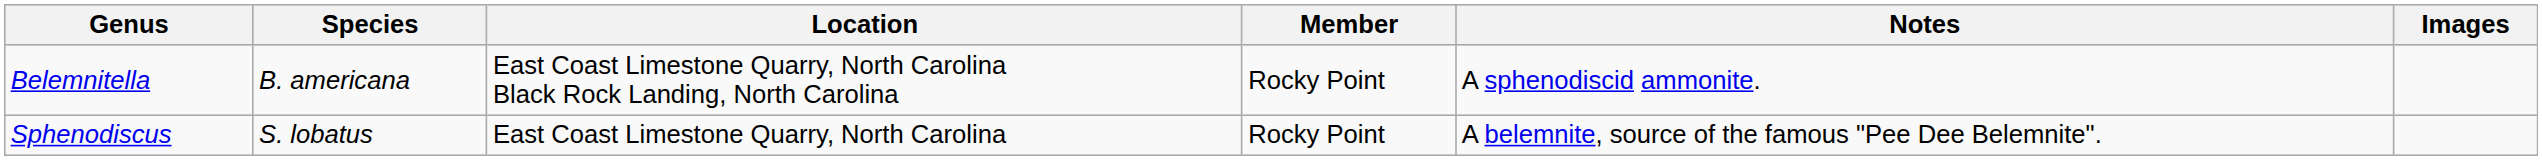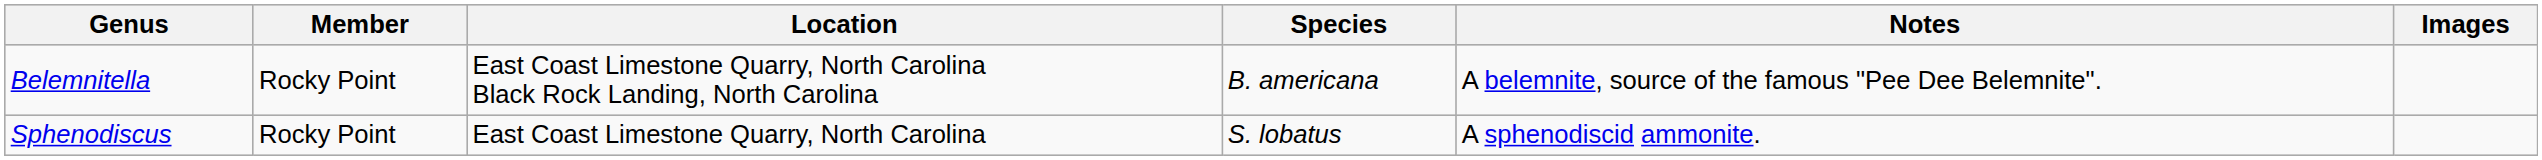columns swapped: Species <-> Member
Belemnitella | Notes: A sphenodiscid ammonite. -> A belemnite, source of the famous "Pee Dee Belemnite".
Sphenodiscus | Notes: A belemnite, source of the famous "Pee Dee Belemnite". -> A sphenodiscid ammonite.
